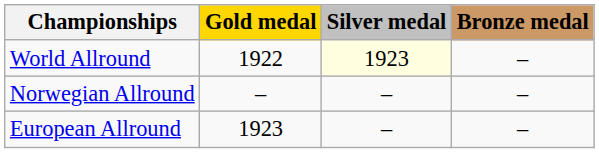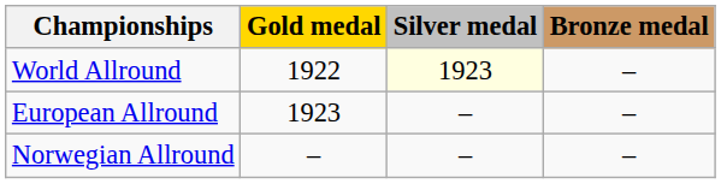rows swapped: European Allround <-> Norwegian Allround
